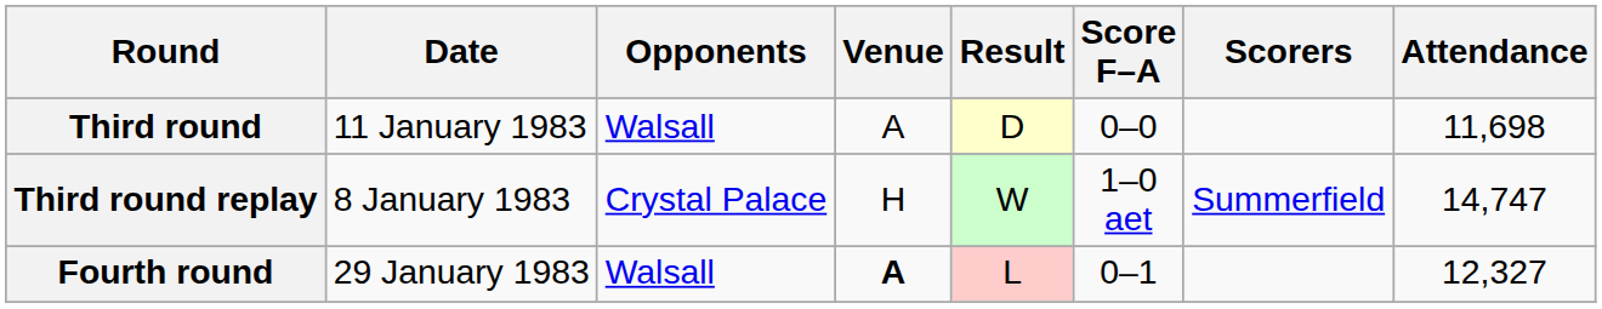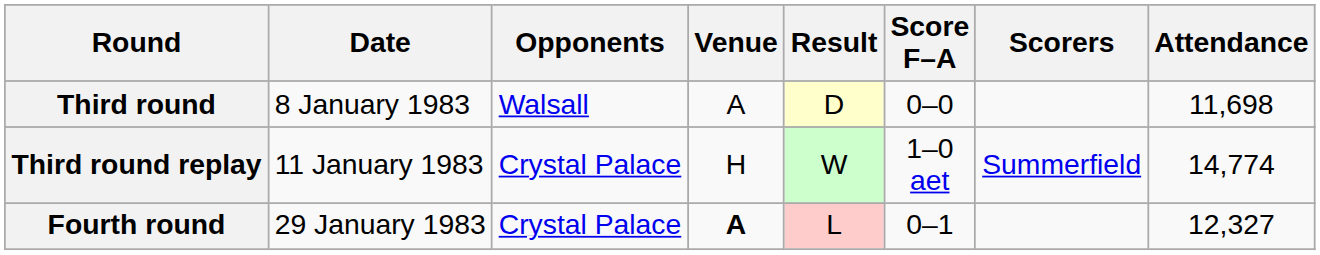Third round | Date: 11 January 1983 -> 8 January 1983
Third round replay | Date: 8 January 1983 -> 11 January 1983
Third round replay | Attendance: 14,747 -> 14,774
Fourth round | Opponents: Walsall -> Crystal Palace
